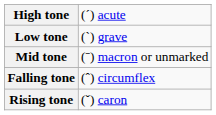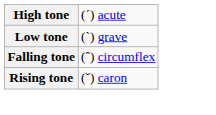- row: Mid tone | (ˉ) macron or unmarked
